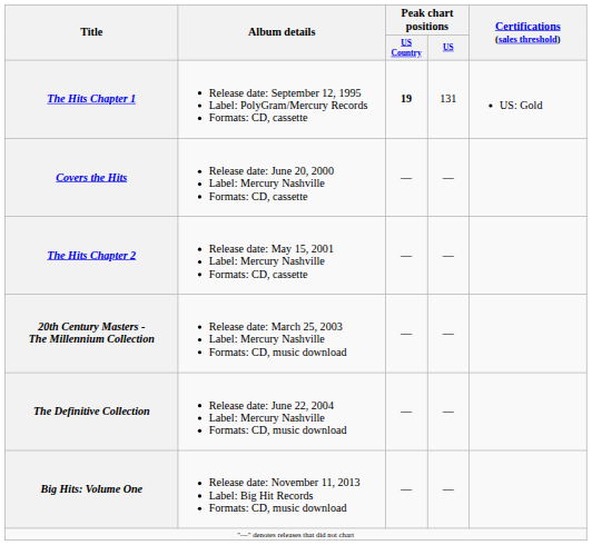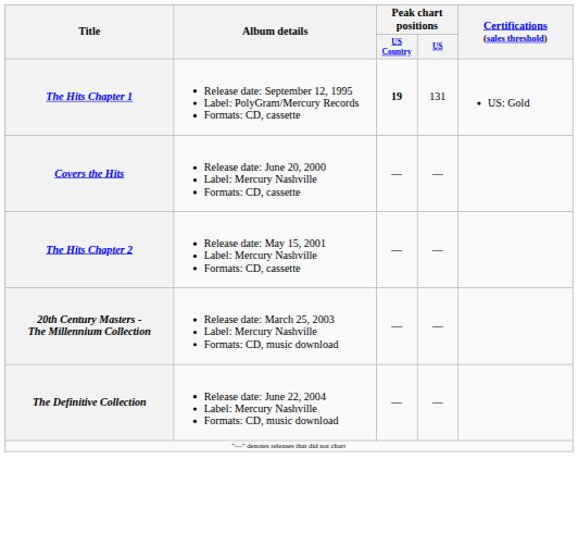- row: Big Hits: Volume One | Release date: November 11, 2013 Label: Big Hit Records Formats: CD, music download | — | —
